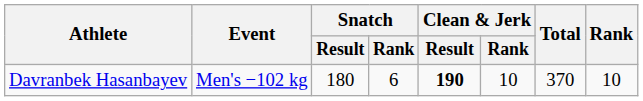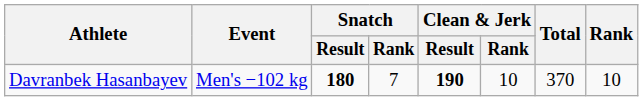Davranbek Hasanbayev | Snatch / Result: normal -> bold
Davranbek Hasanbayev | Snatch / Rank: 6 -> 7
